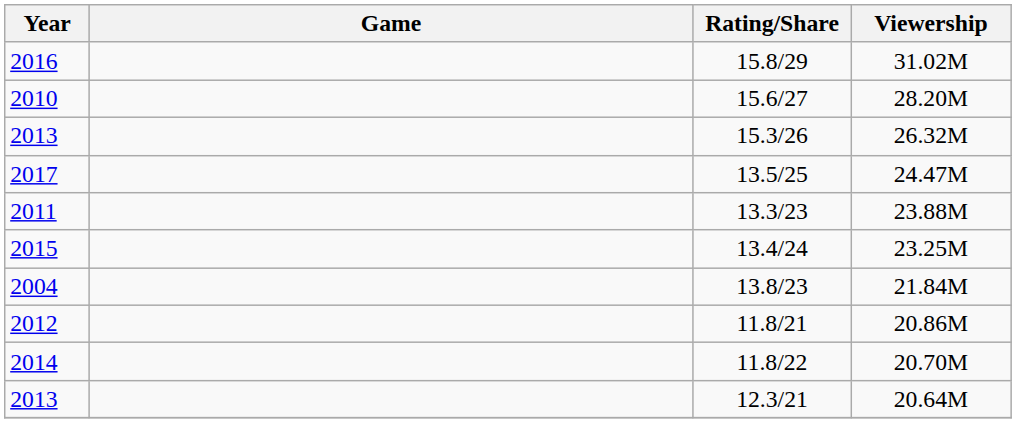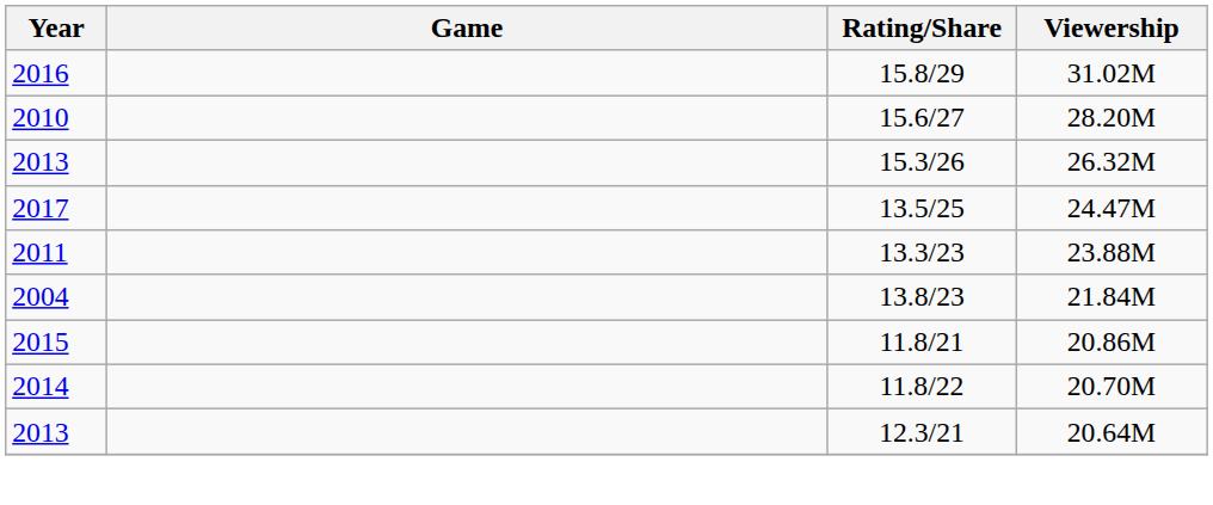- row: 2015 | 13.4/24 | 23.25M
11.8/21 | Year: 2012 -> 2015
